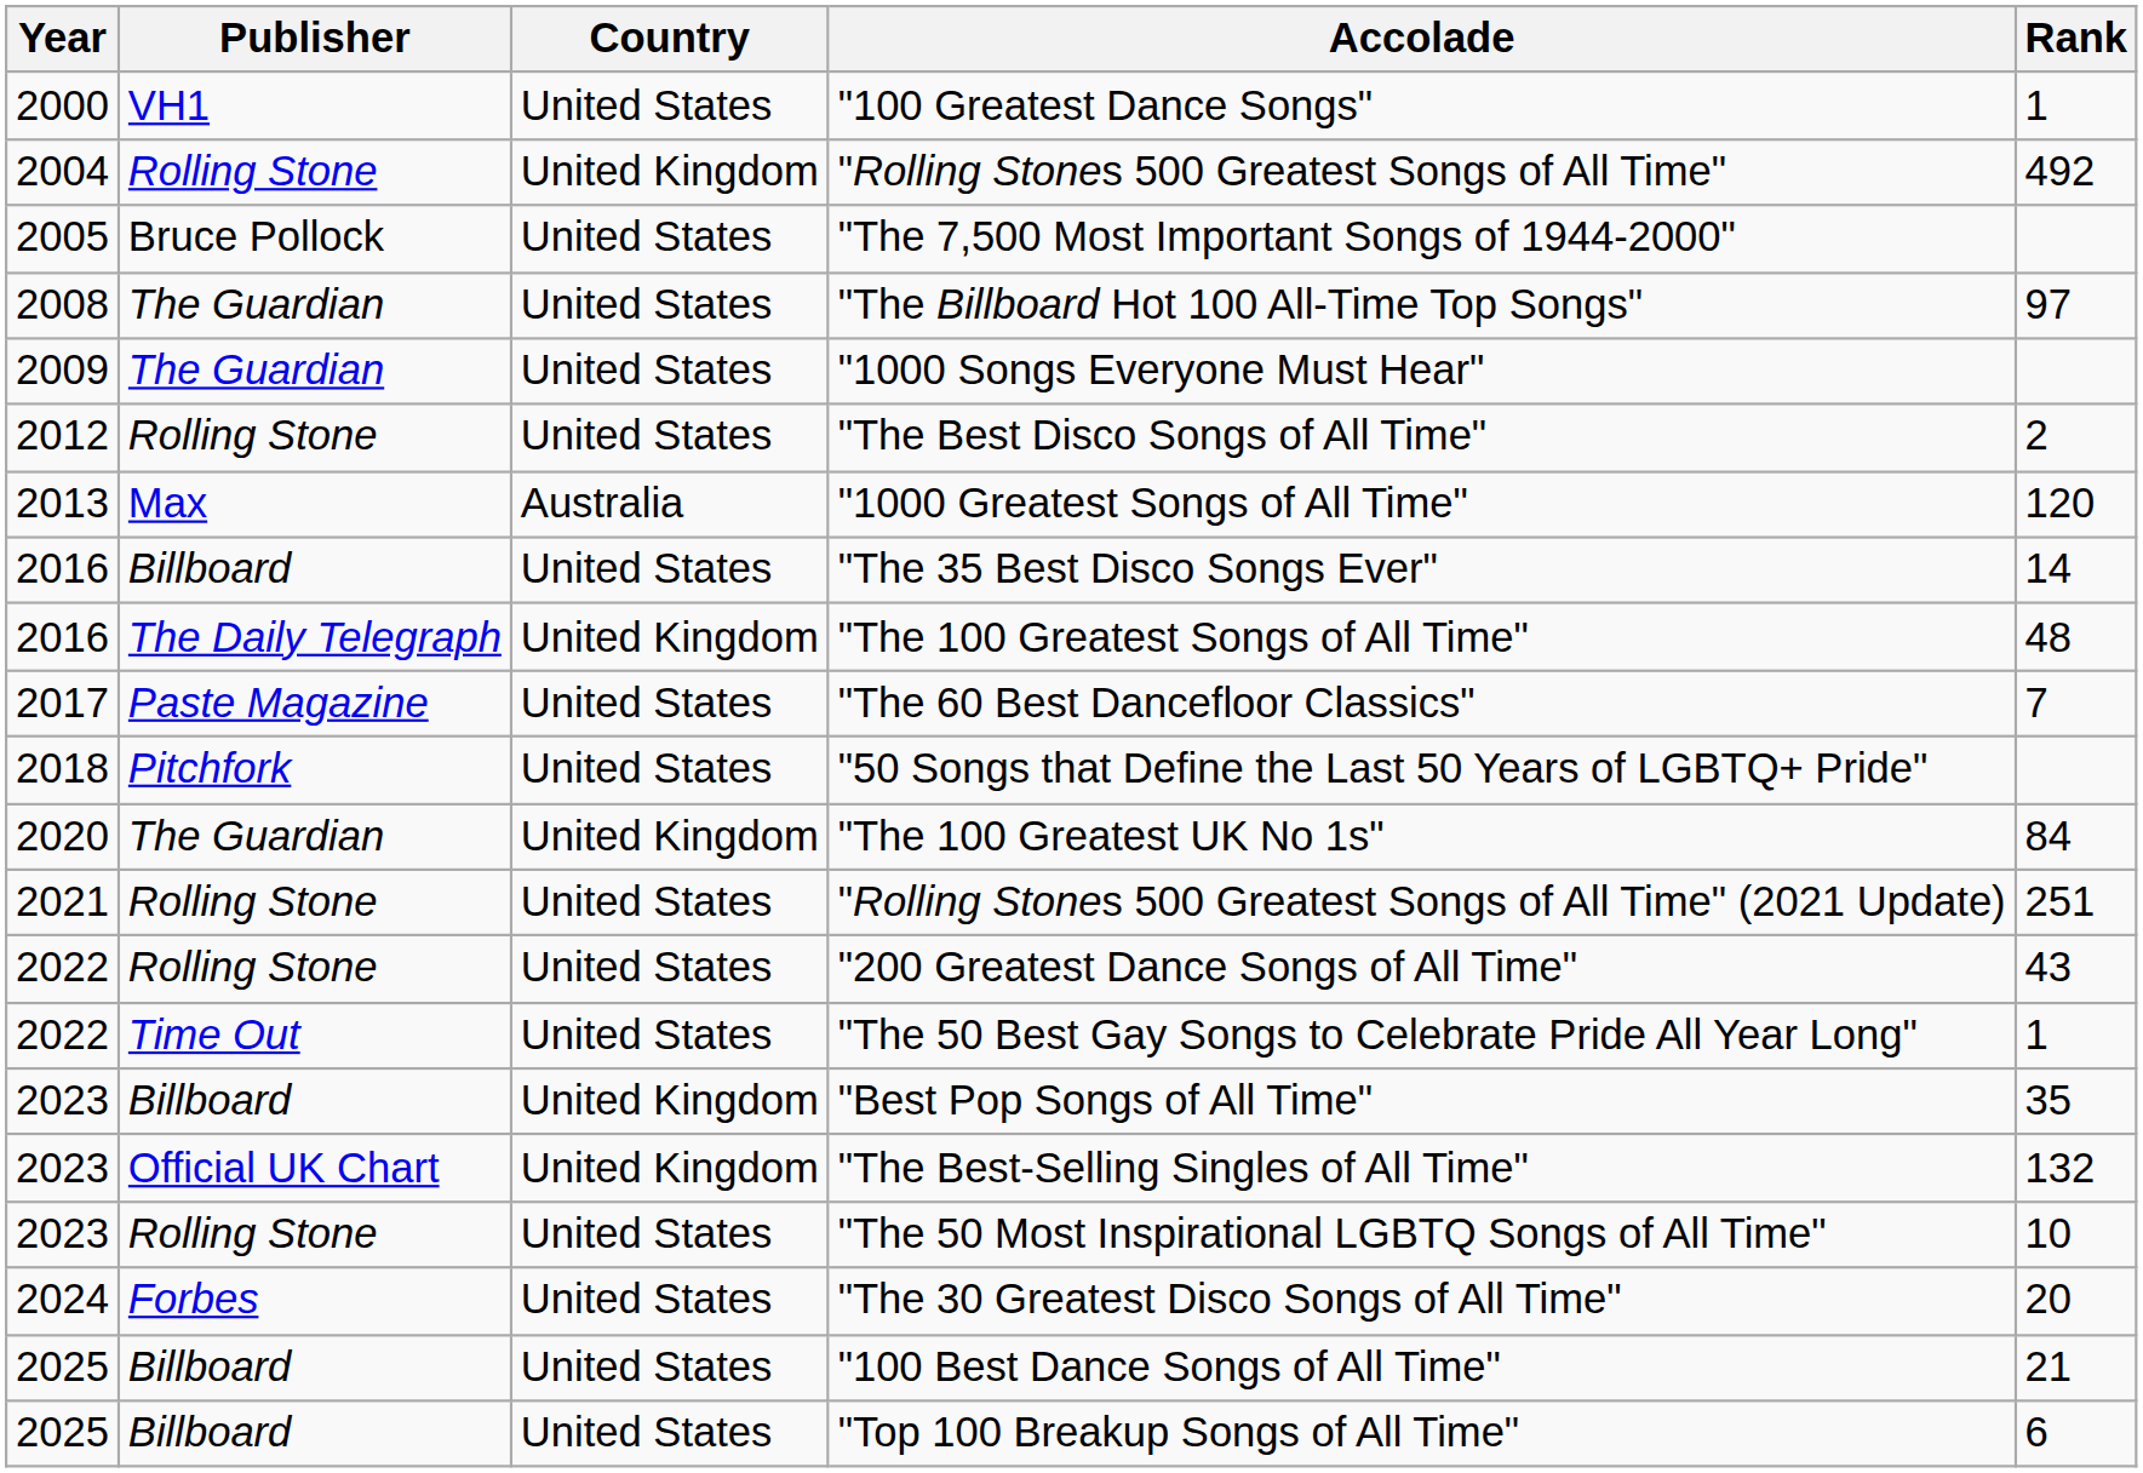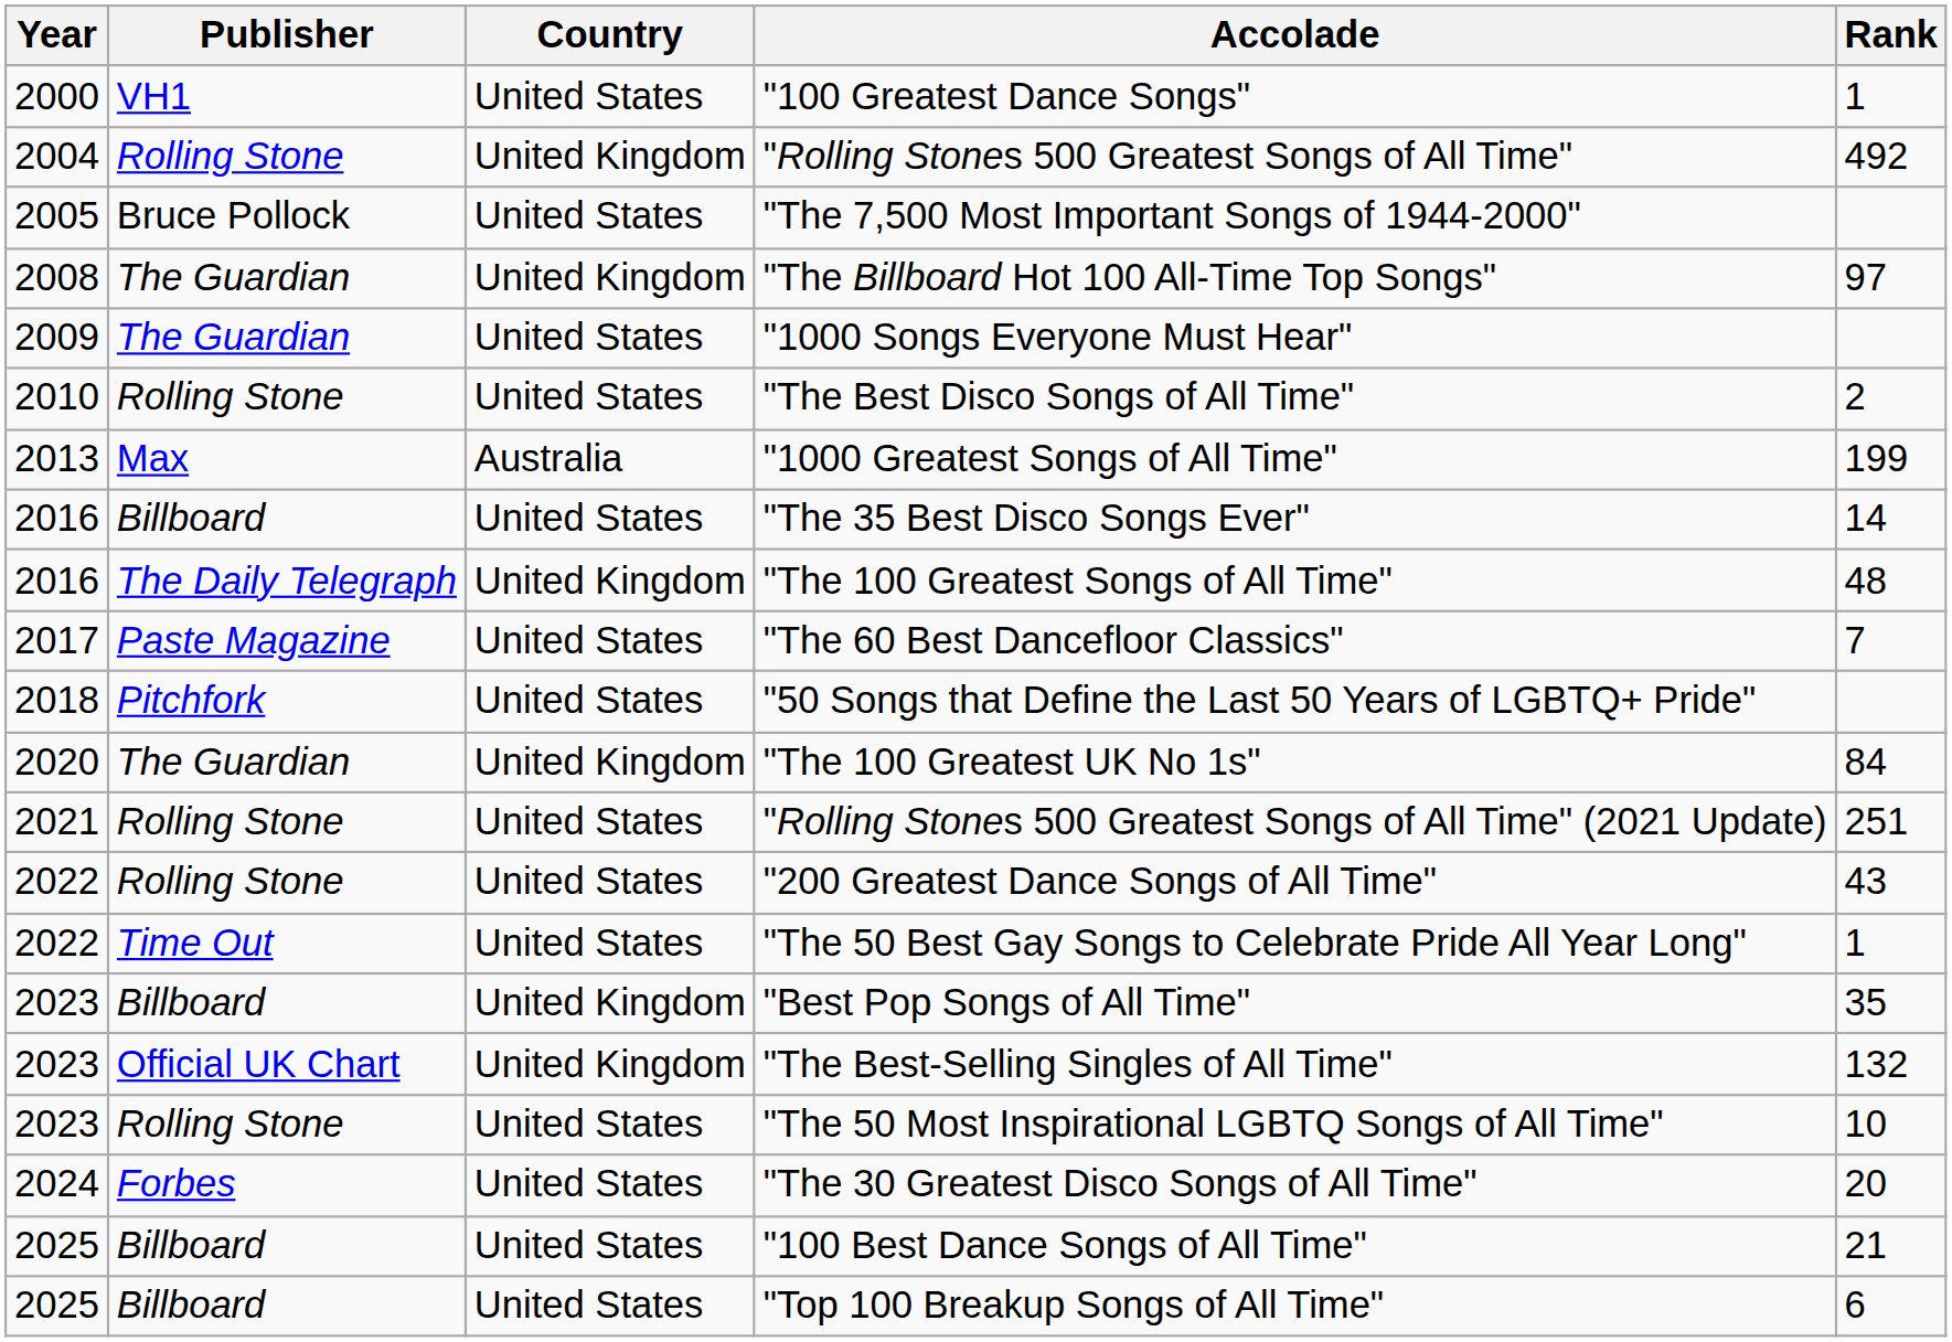"The Billboard Hot 100 All-Time Top Songs" | Country: United States -> United Kingdom
"The Best Disco Songs of All Time" | Year: 2012 -> 2010
"1000 Greatest Songs of All Time" | Rank: 120 -> 199
